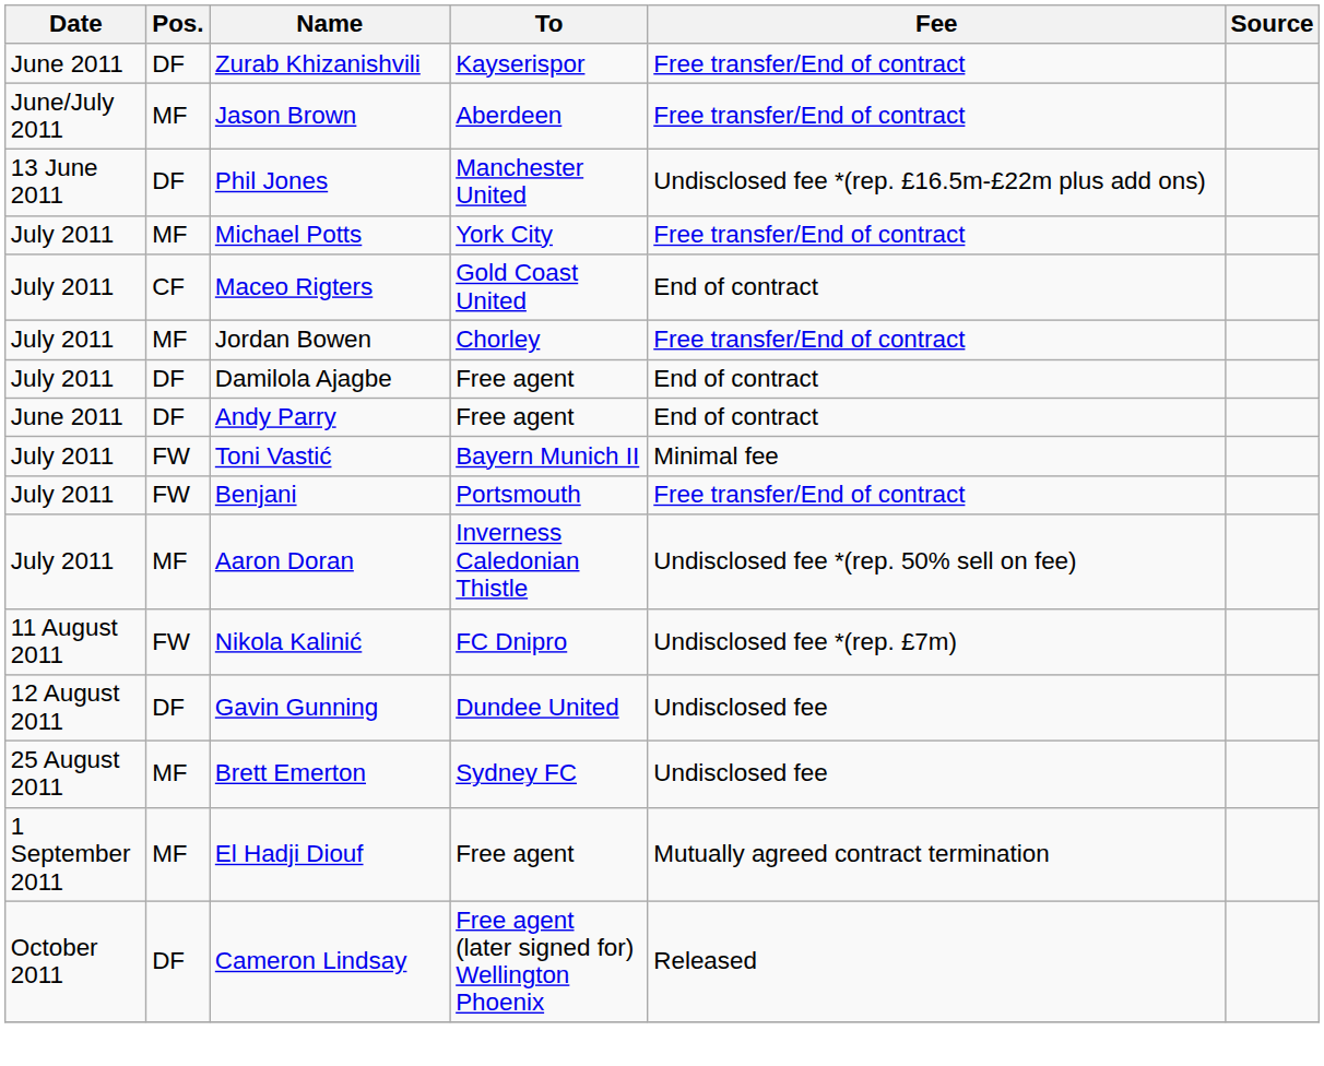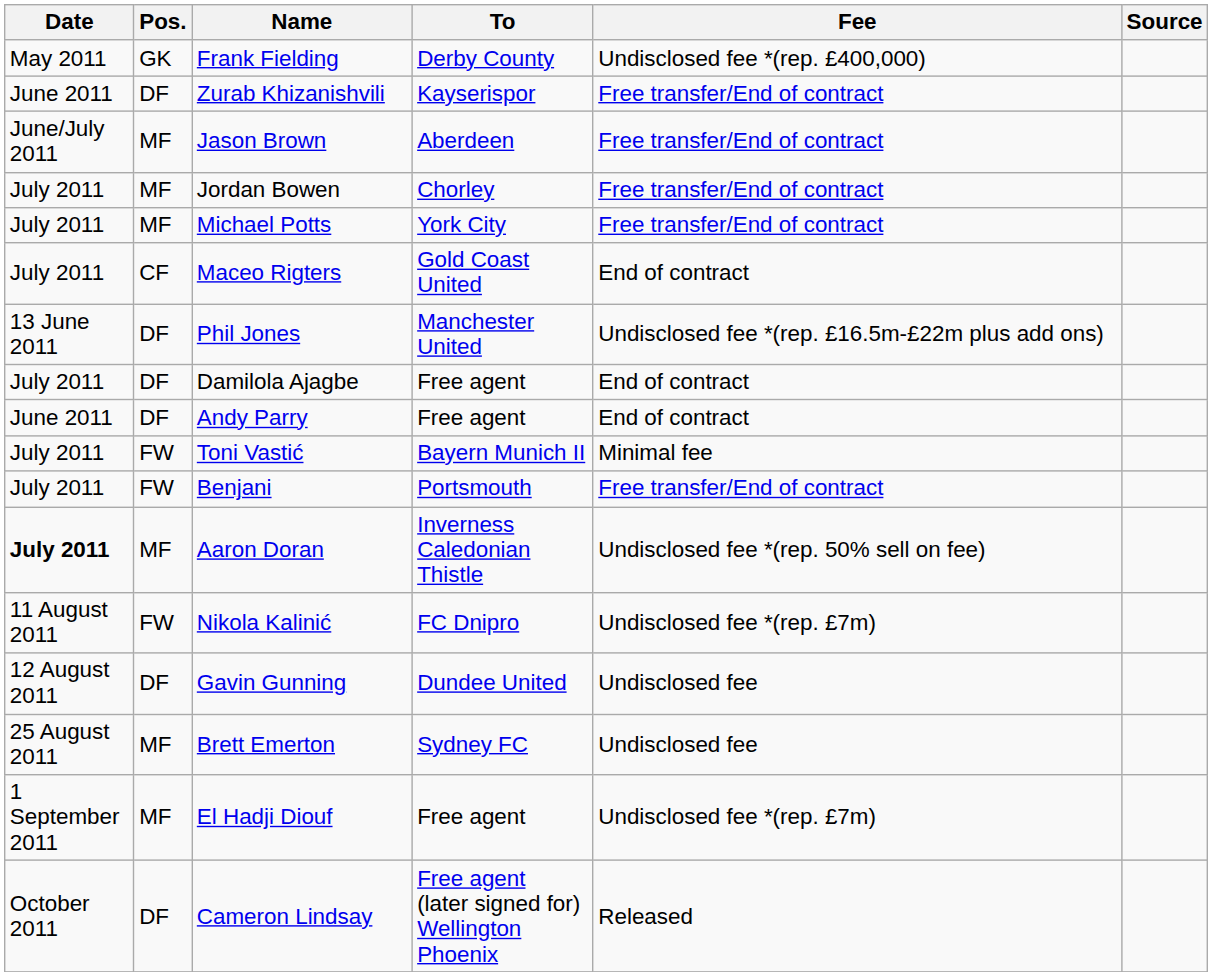+ row: May 2011 | GK | Frank Fielding | Derby County | Undisclosed fee *(rep. £400,000)
rows swapped: Phil Jones <-> Jordan Bowen
Aaron Doran | Date: normal -> bold
El Hadji Diouf | Fee: Mutually agreed contract termination -> Undisclosed fee *(rep. £7m)
